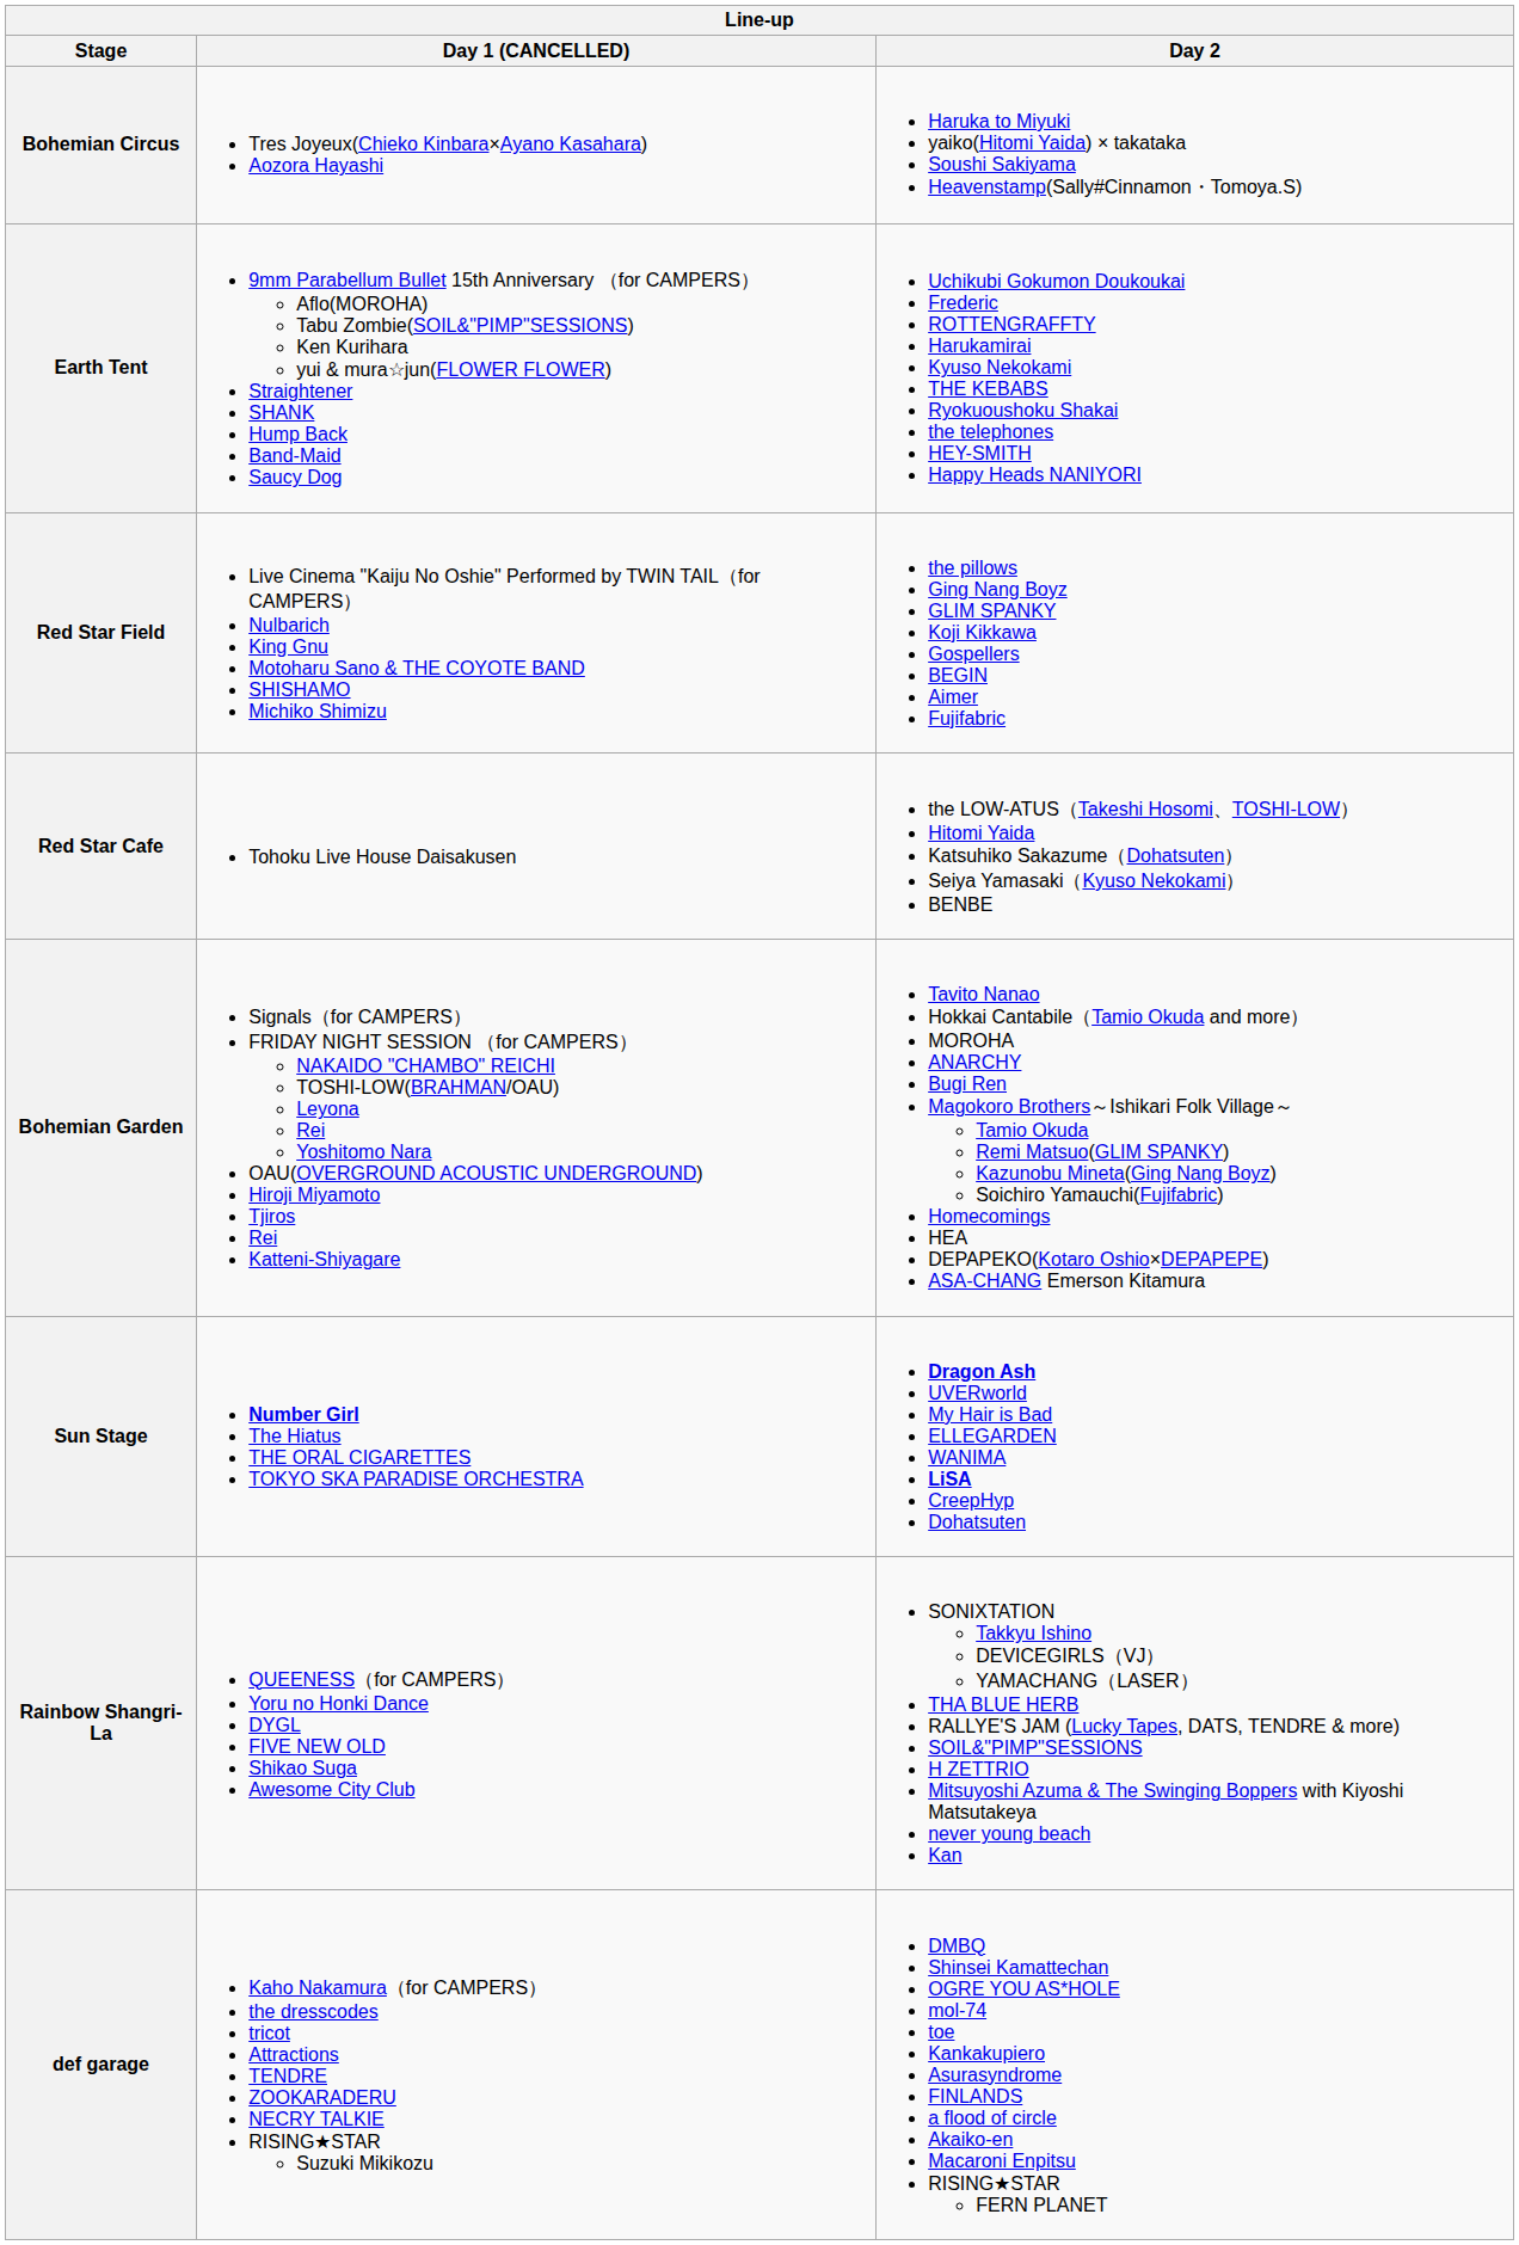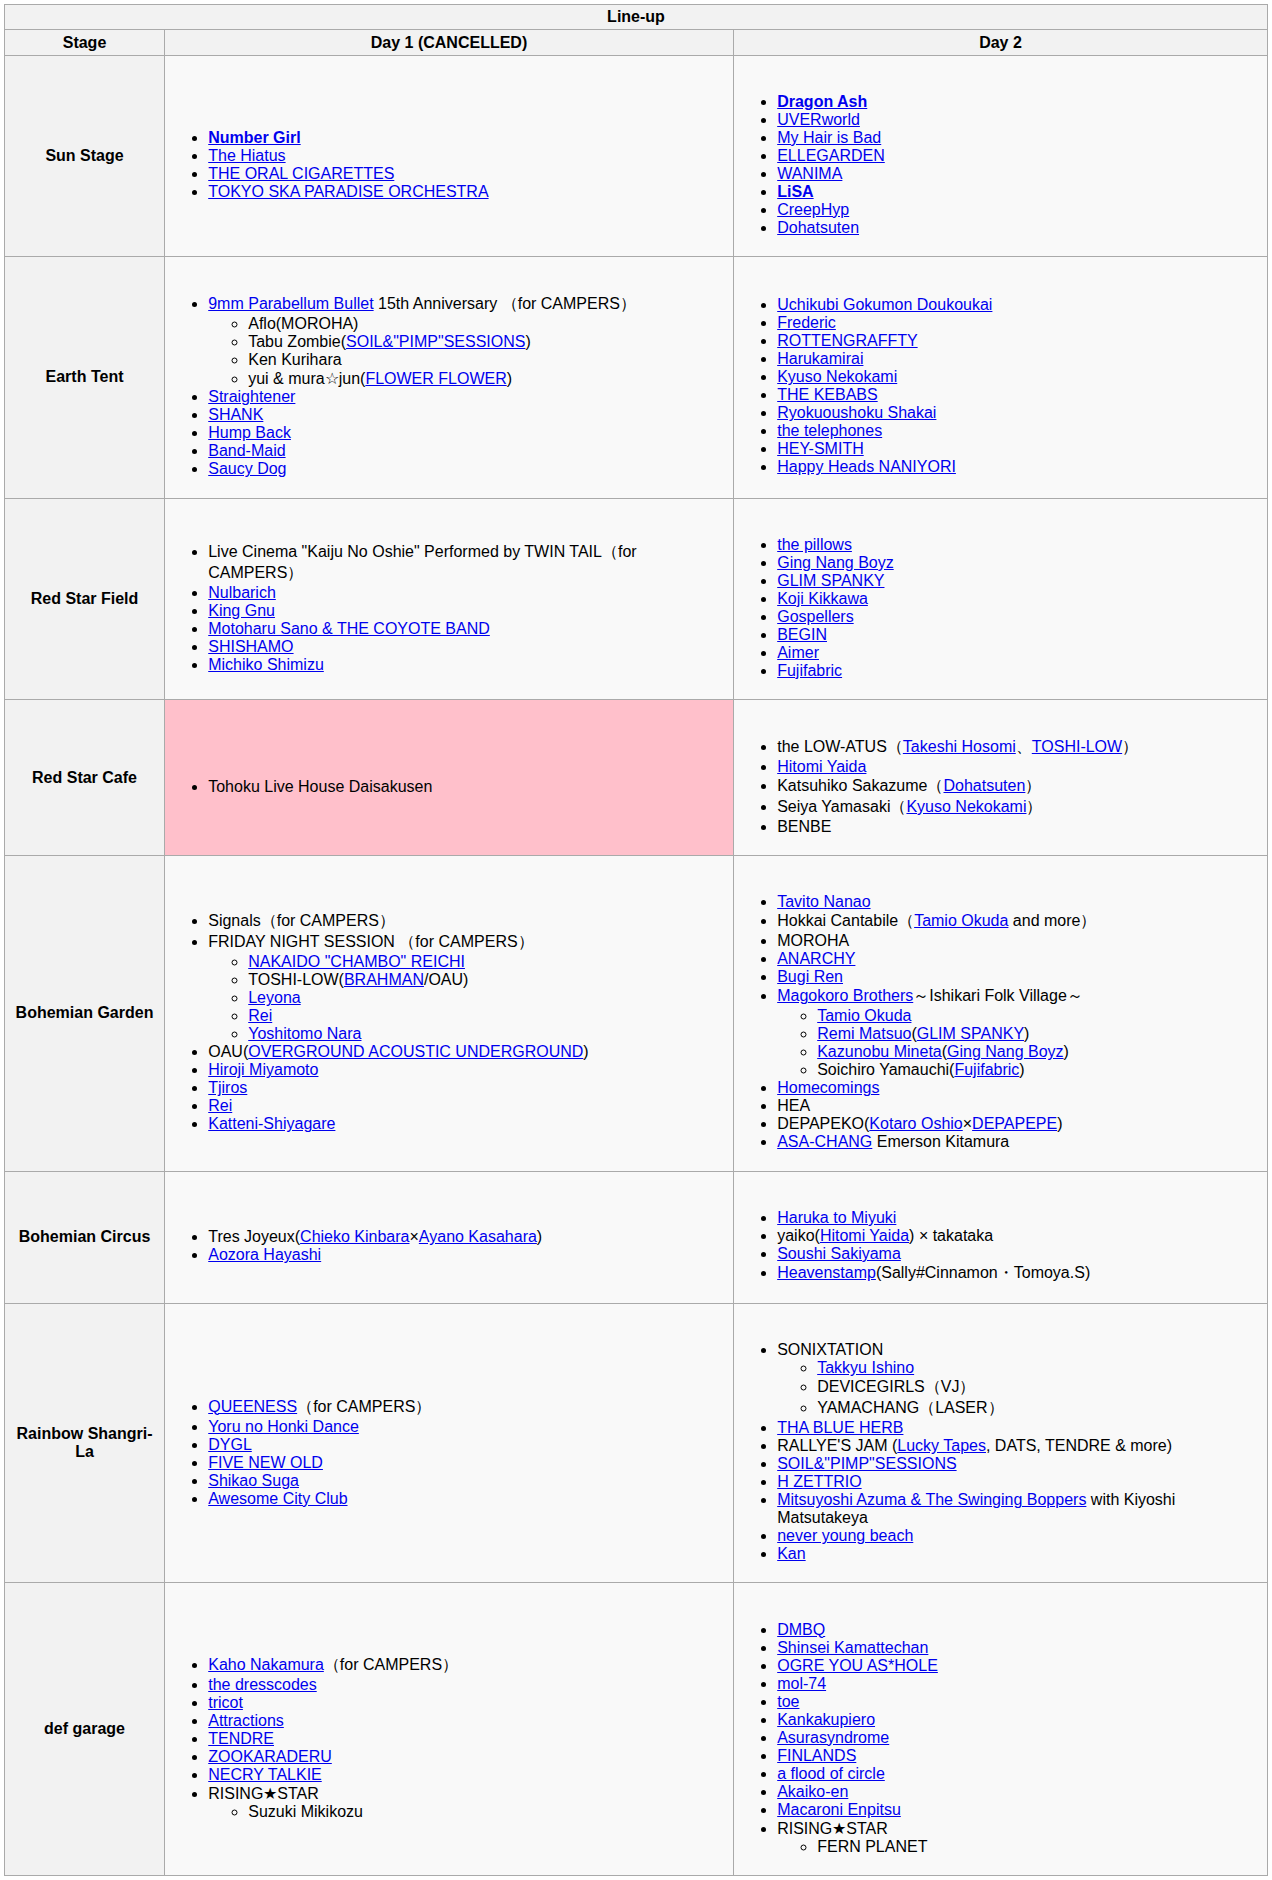rows swapped: Sun Stage <-> Bohemian Circus
Red Star Cafe | Day 1 (CANCELLED): no background -> pink background
